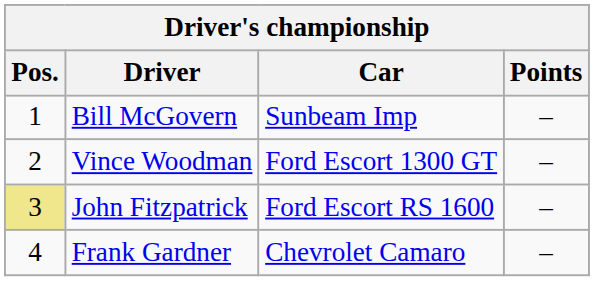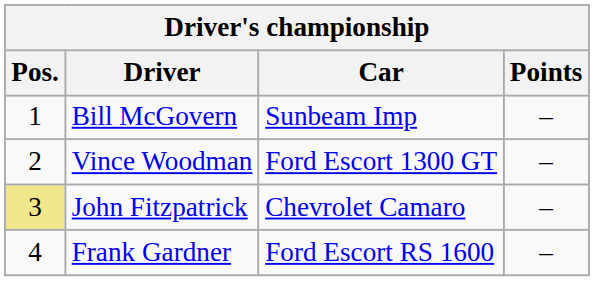John Fitzpatrick | Car: Ford Escort RS 1600 -> Chevrolet Camaro
Frank Gardner | Car: Chevrolet Camaro -> Ford Escort RS 1600
